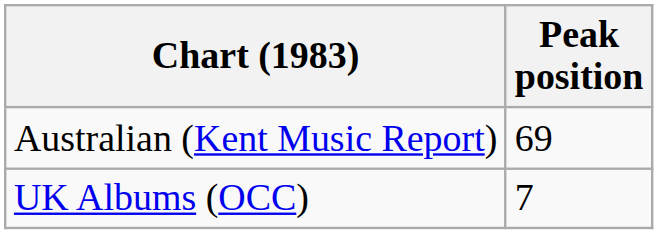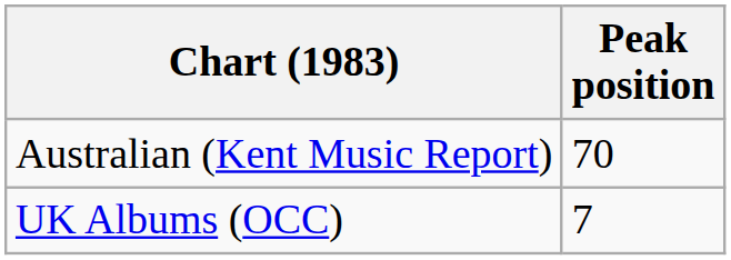Australian (Kent Music Report) | Peak position: 69 -> 70
